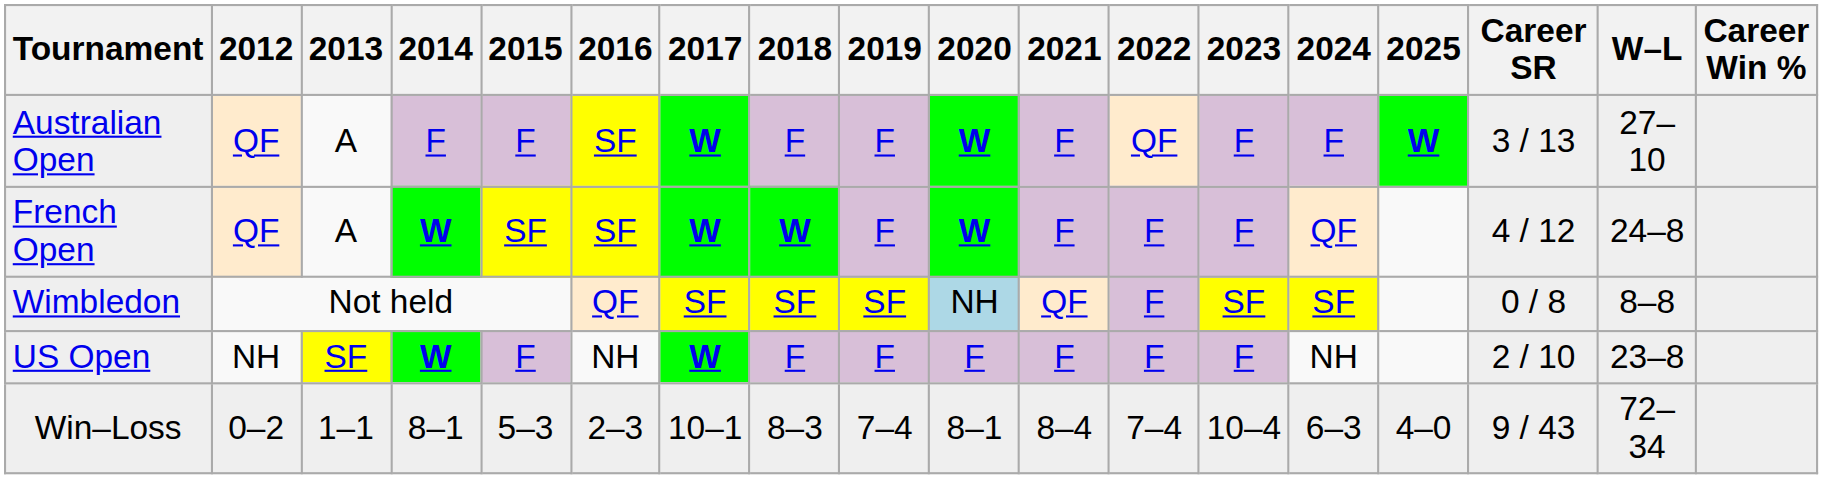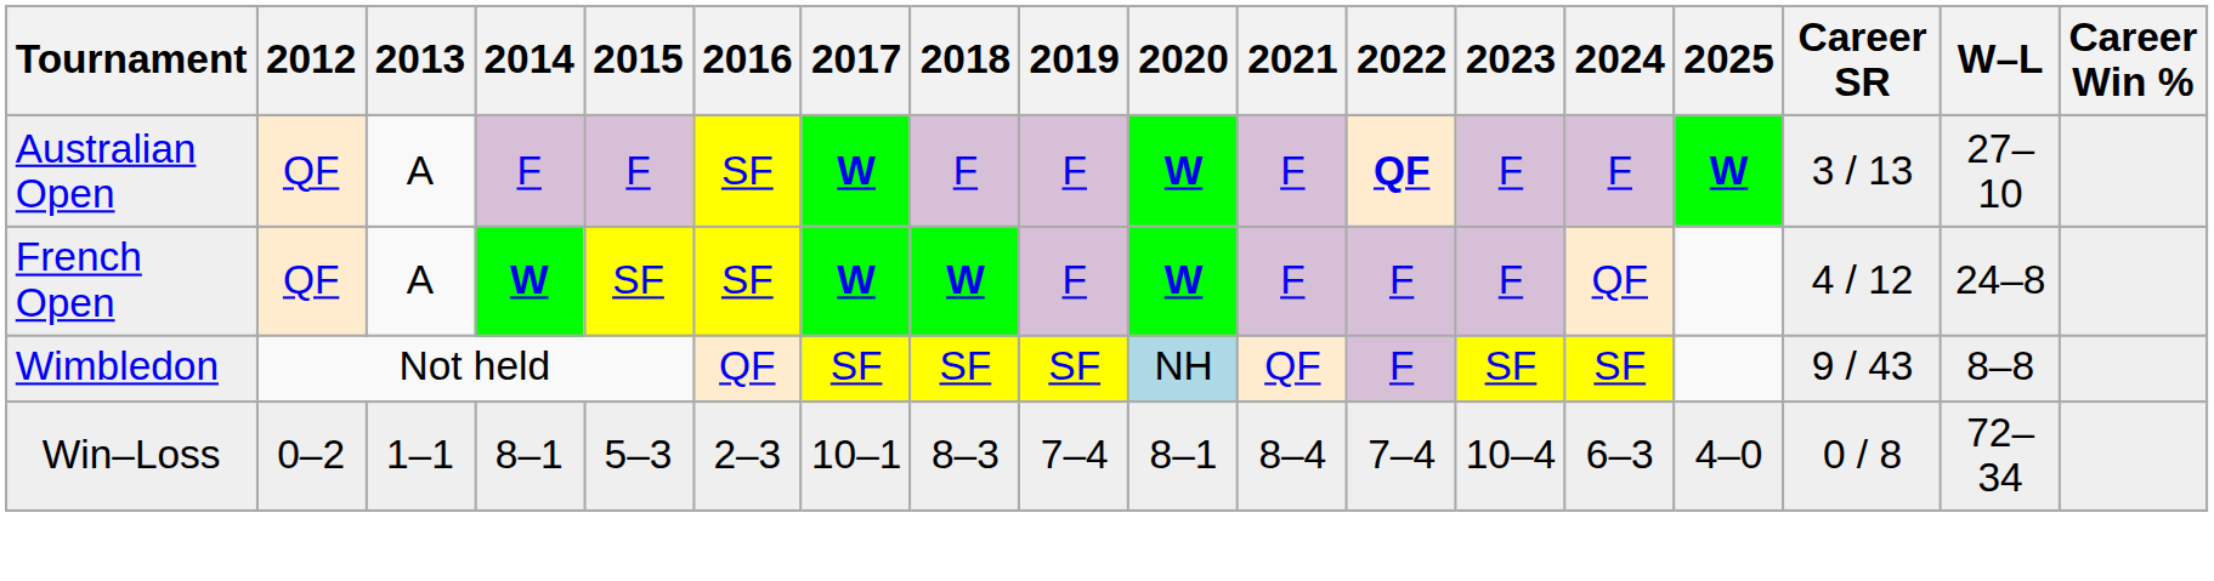Australian Open | 2022: normal -> bold
Wimbledon | Career SR: 0 / 8 -> 9 / 43
- row: US Open | NH | SF | W | F | NH | W | F | F | F | F | F | F | NH | 2 / 10 | 23–8
Win–Loss | Career SR: 9 / 43 -> 0 / 8
